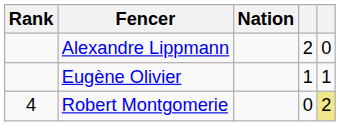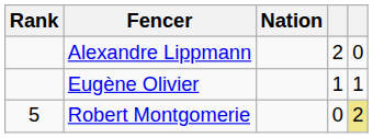Robert Montgomerie | Rank: 4 -> 5
